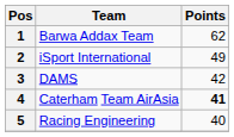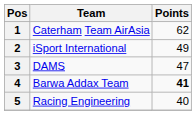1 | Team: Barwa Addax Team -> Caterham Team AirAsia
3 | Points: 42 -> 47
4 | Team: Caterham Team AirAsia -> Barwa Addax Team
